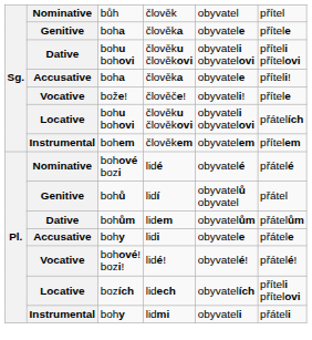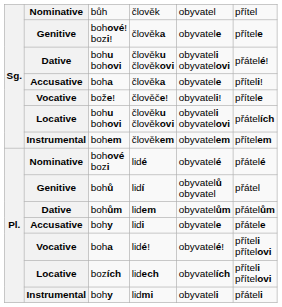Genitive / člověka | column 3: boha -> bohové! bozi!
Dative / člověku člověkovi | column 6: příteli přítelovi -> přátelé!
lidé! | column 3: bohové! bozi! -> boha
lidé! | column 6: přátelé! -> příteli přítelovi
